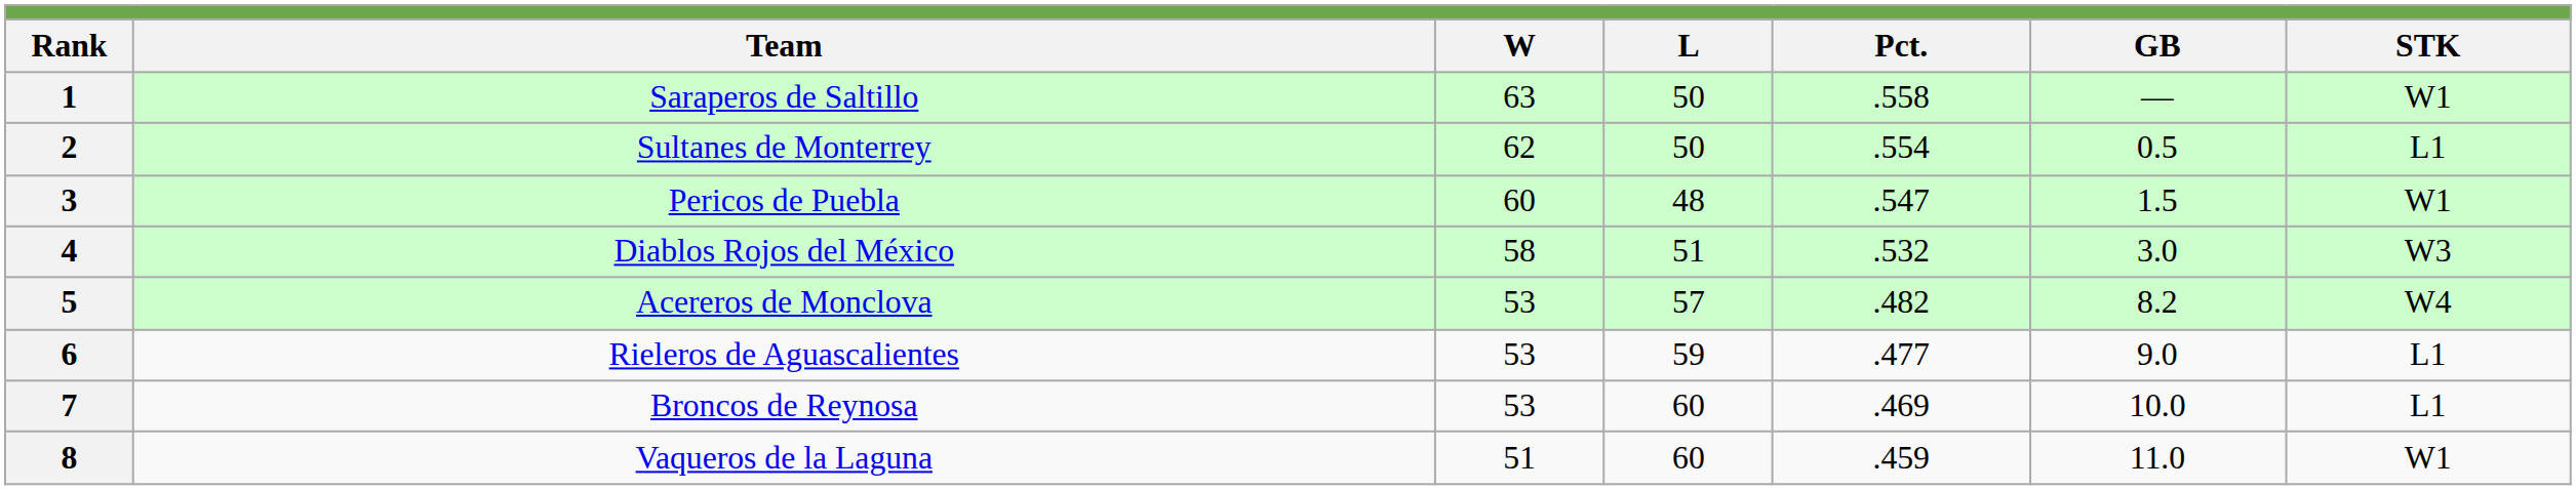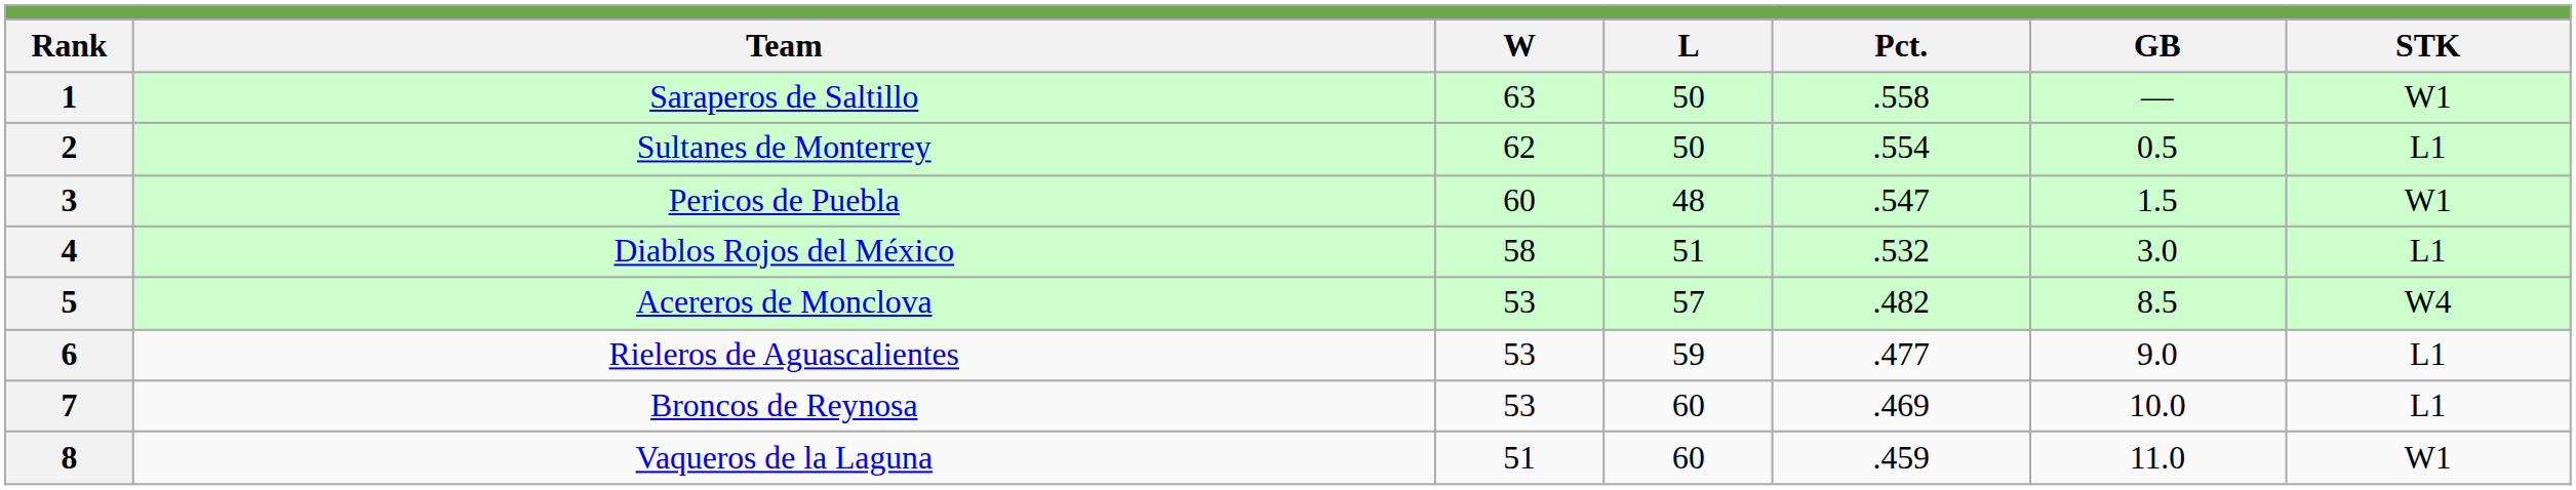4 | STK: W3 -> L1
5 | GB: 8.2 -> 8.5
